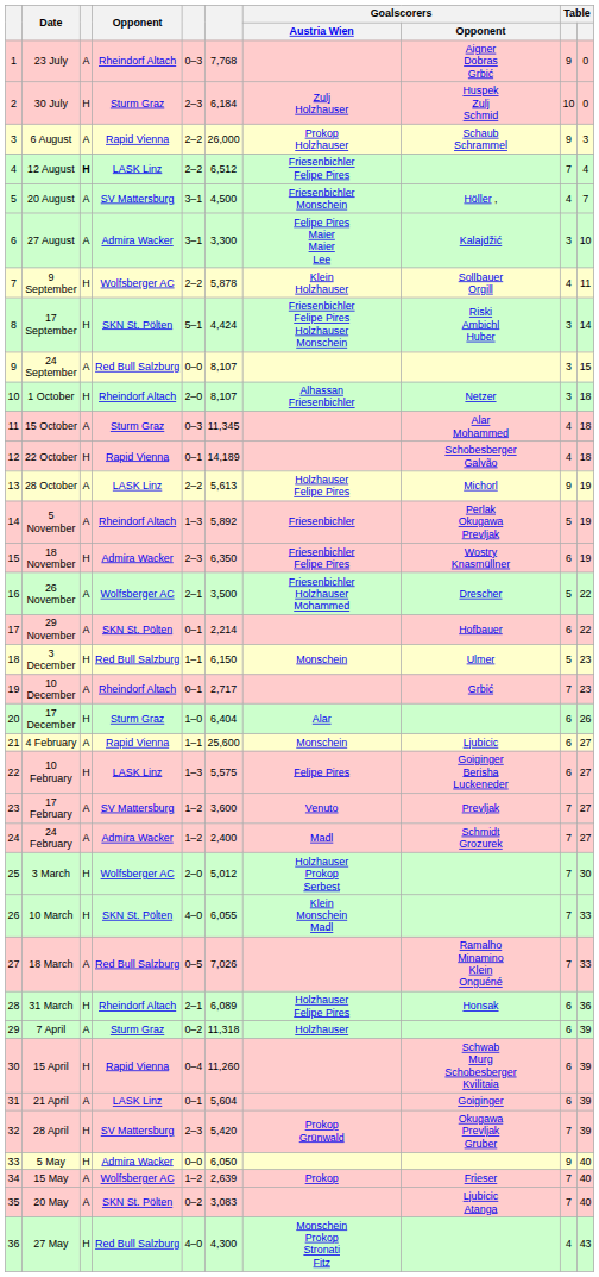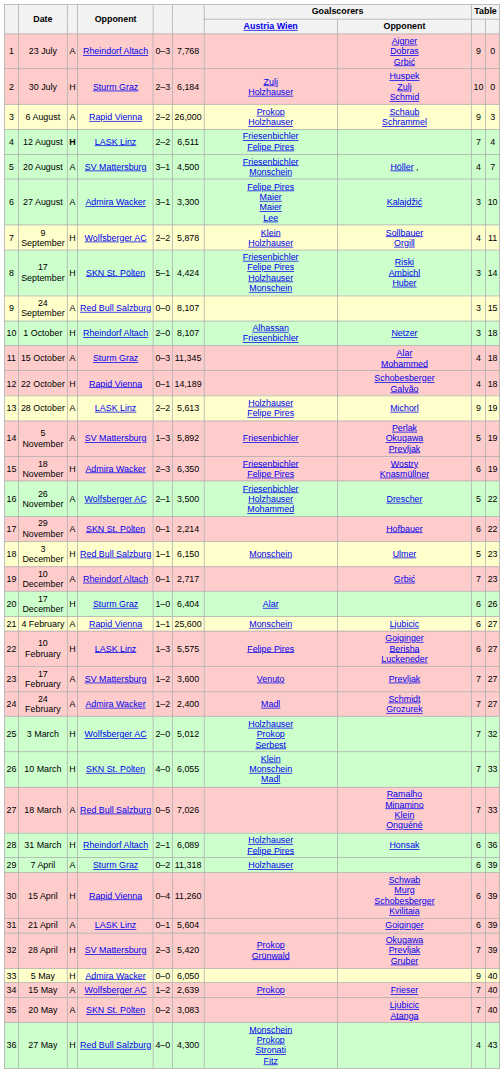12 August | column 6: 6,512 -> 6,511
5 November | Opponent: Rheindorf Altach -> SV Mattersburg
3 March | column 10: 30 -> 32
